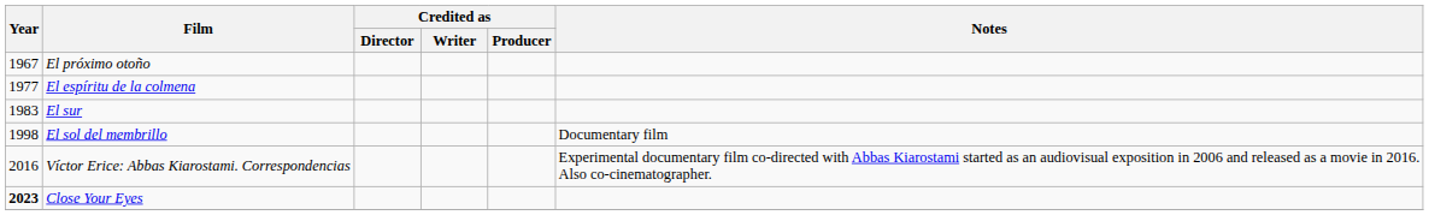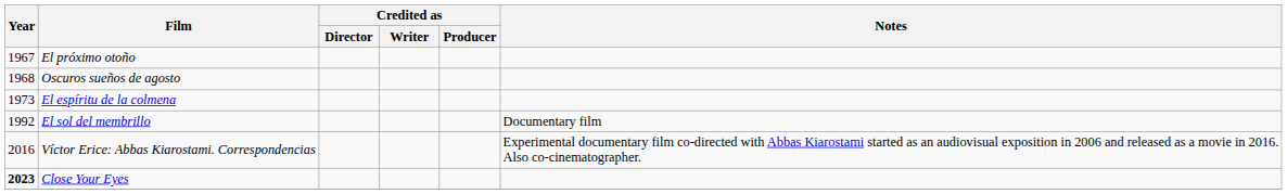+ row: 1968 | Oscuros sueños de agosto
El espíritu de la colmena | Year: 1977 -> 1973
- row: 1983 | El sur
El sol del membrillo | Year: 1998 -> 1992
